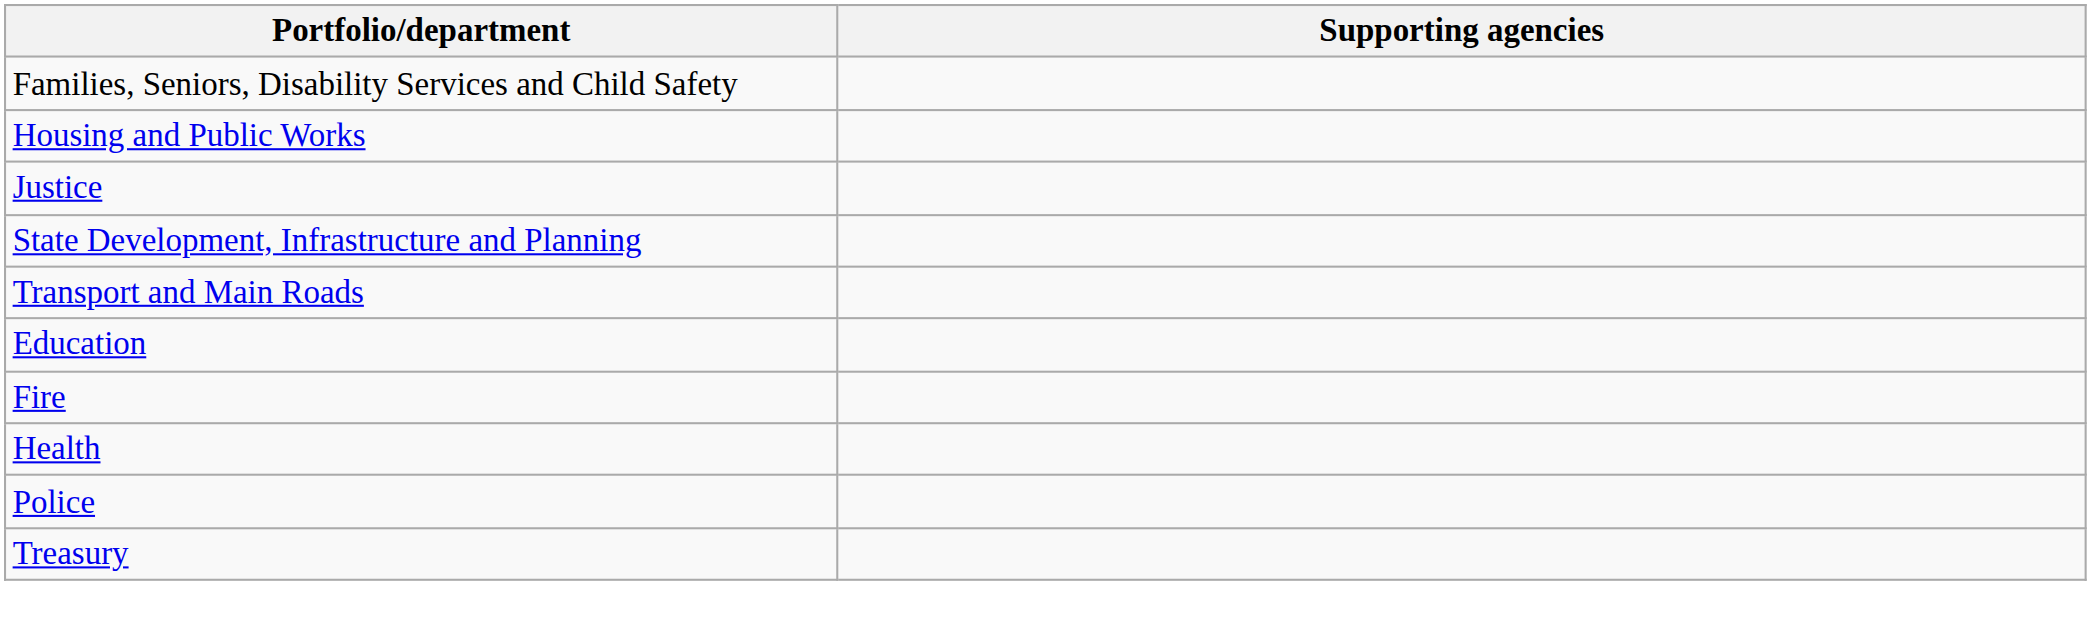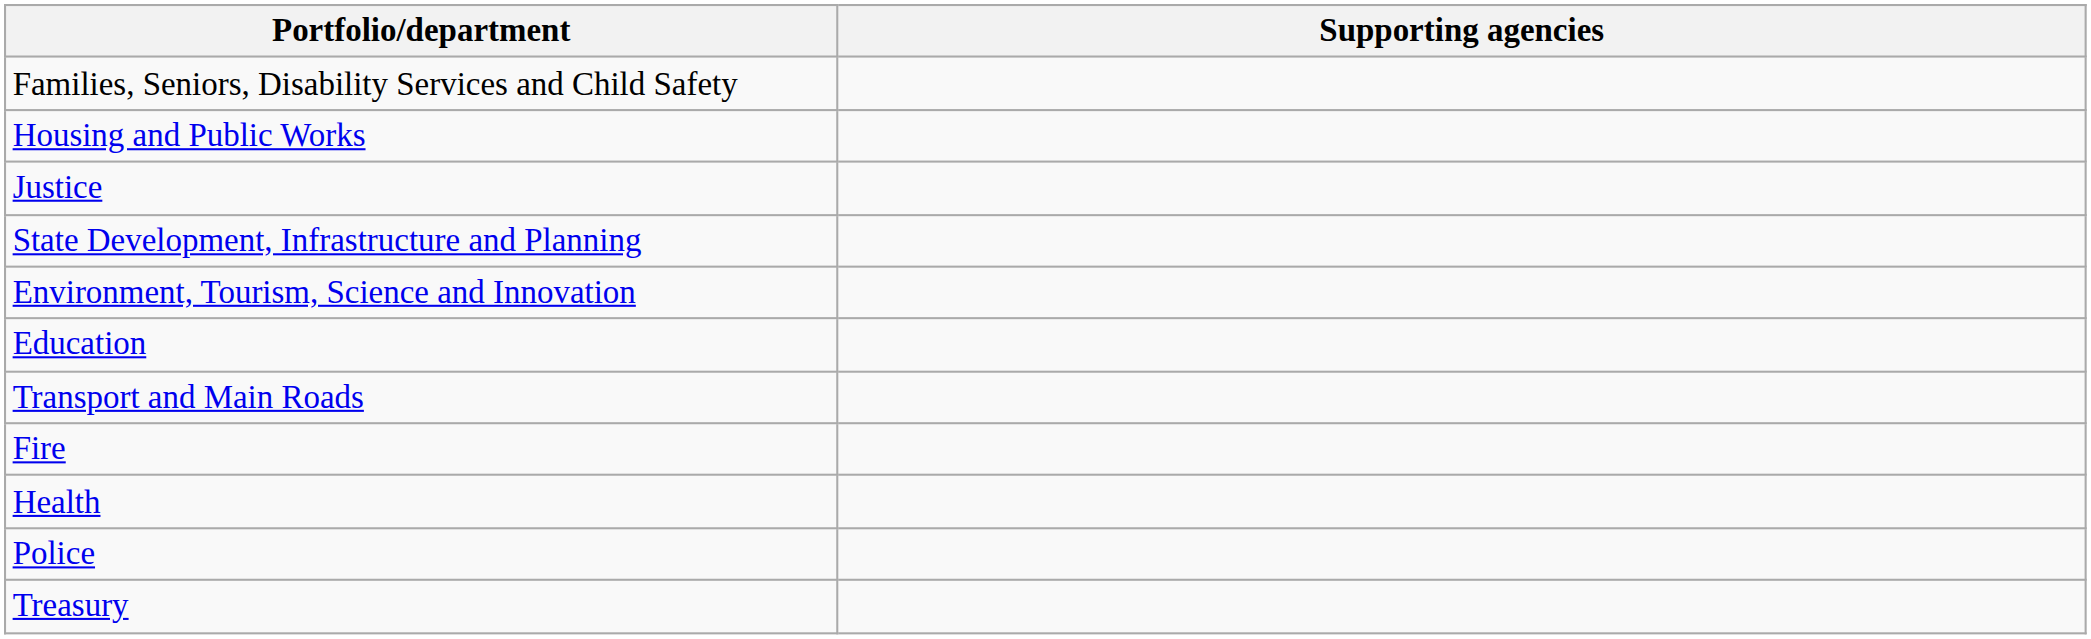+ row: Environment, Tourism, Science and Innovation
rows swapped: Transport and Main Roads <-> Education
